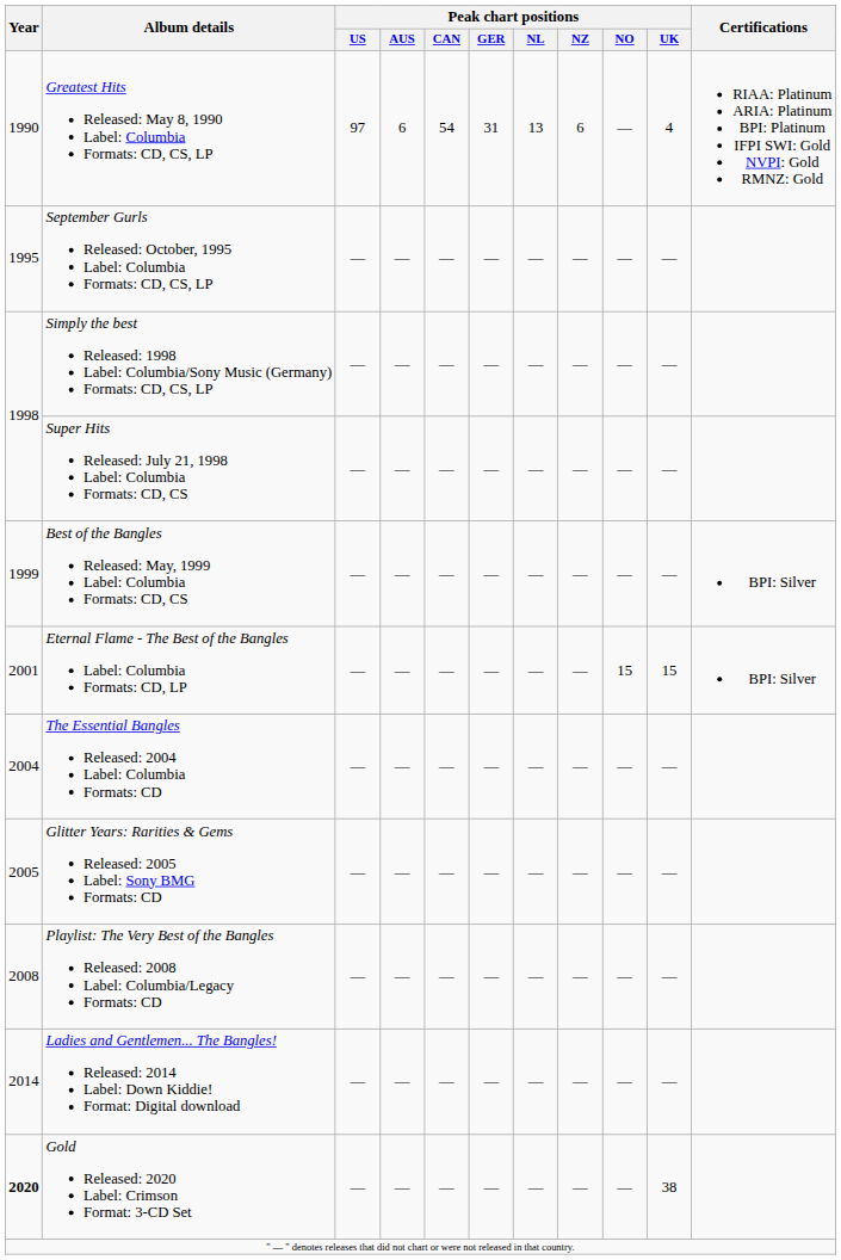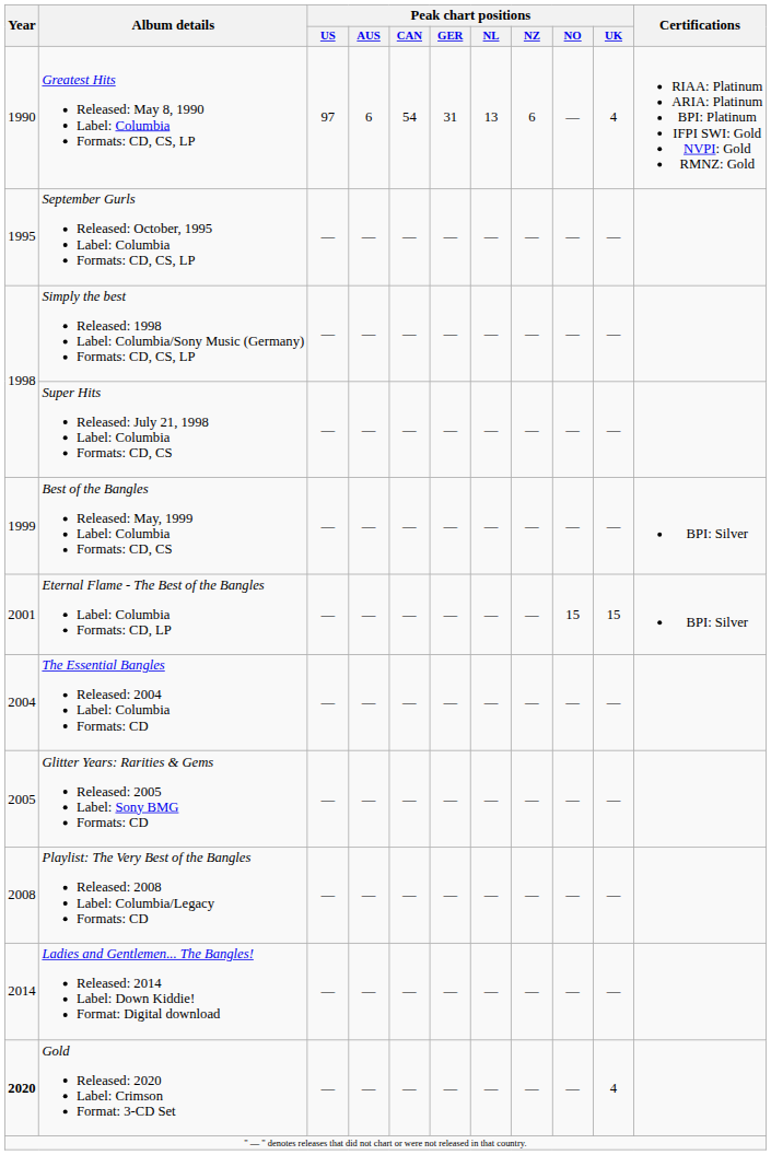Gold Released: 2020 Label: Crimson Format: 3-CD Set | Peak chart positions / UK: 38 -> 4
